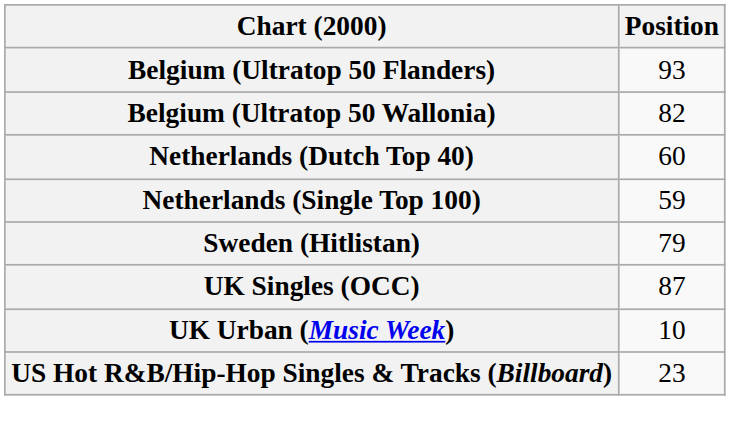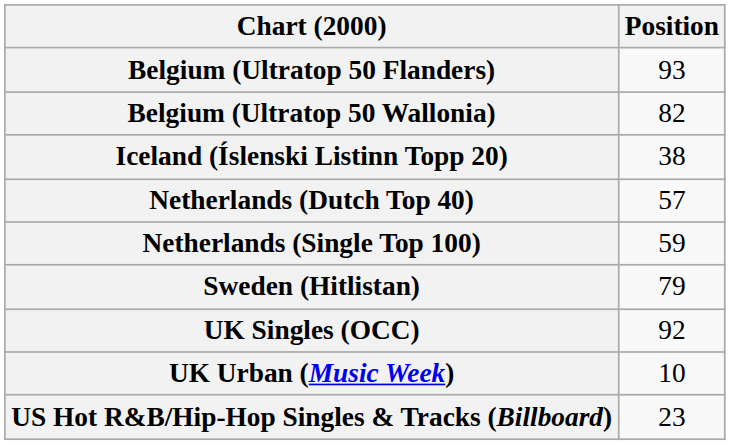+ row: Iceland (Íslenski Listinn Topp 20) | 38
Netherlands (Dutch Top 40) | Position: 60 -> 57
UK Singles (OCC) | Position: 87 -> 92
